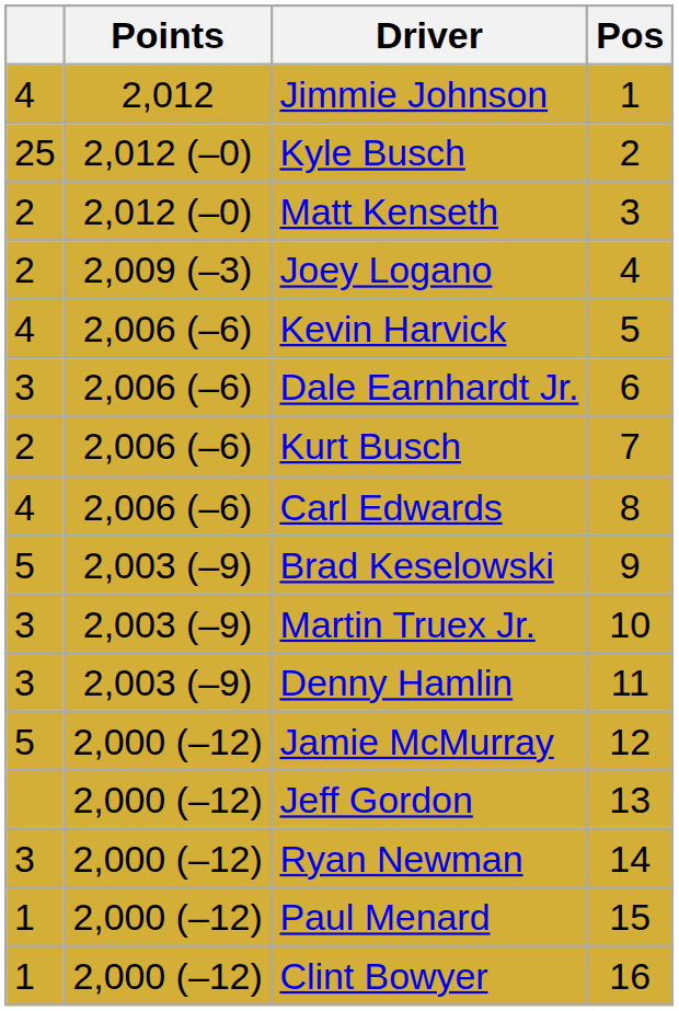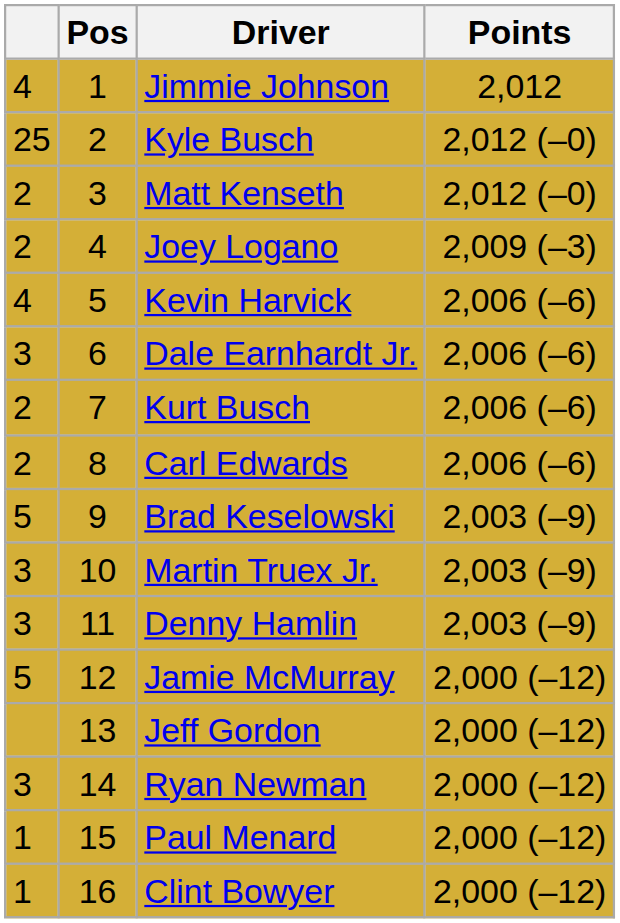columns swapped: Pos <-> Points
Carl Edwards | column 1: 4 -> 2
